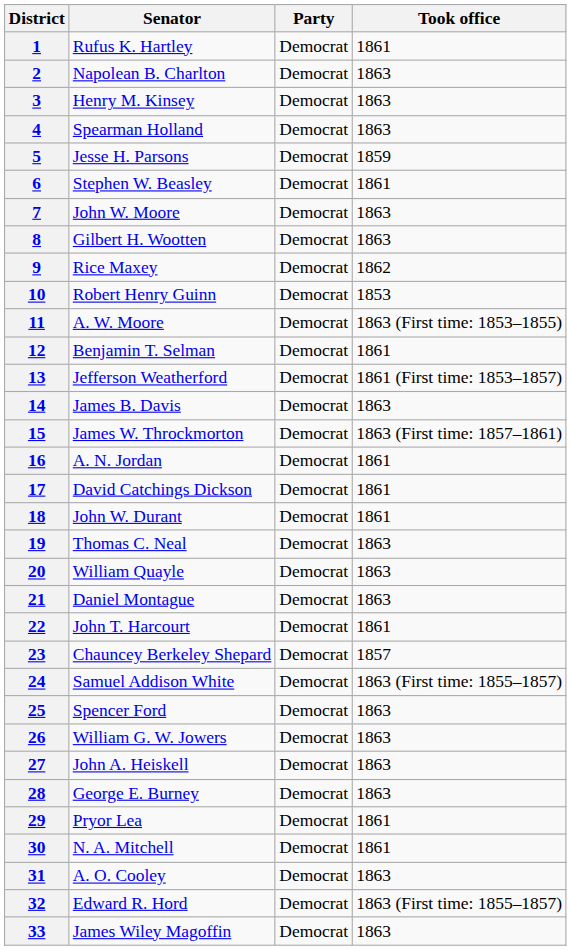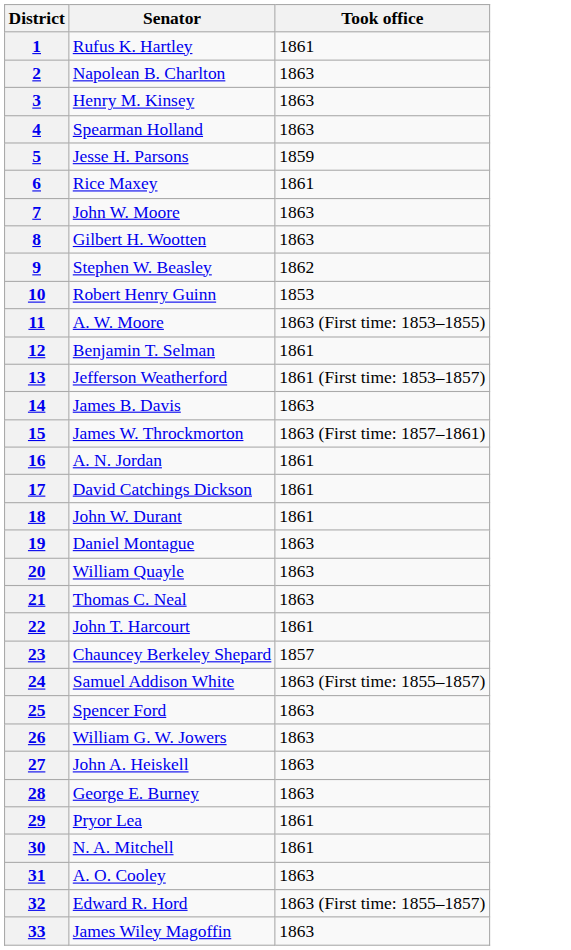- column: Party | Democrat | Democrat | Democrat | Democrat | Democrat | Democrat | Democrat | Democrat | Democrat | Democrat | Democrat | Democrat | Democrat | Democrat | Democrat | Democrat | Democrat | Democrat | Democrat | Democrat | Democrat | Democrat | Democrat | Democrat | Democrat | Democrat | Democrat | Democrat | Democrat | Democrat | Democrat | Democrat | Democrat
6 | Senator: Stephen W. Beasley -> Rice Maxey
9 | Senator: Rice Maxey -> Stephen W. Beasley
19 | Senator: Thomas C. Neal -> Daniel Montague
21 | Senator: Daniel Montague -> Thomas C. Neal
